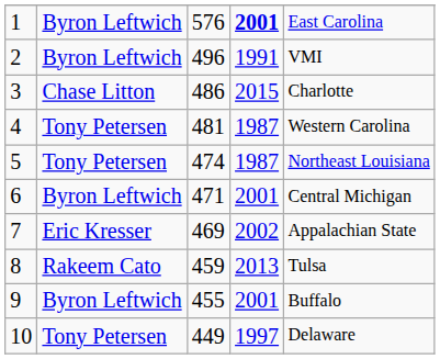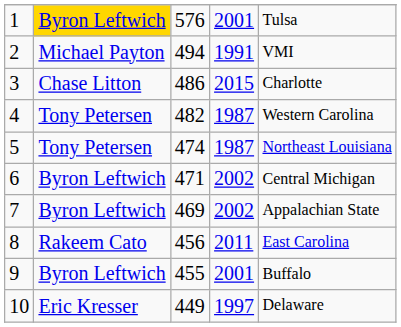1 | column 2: no background -> gold background
1 | column 4: bold -> normal
1 | column 5: East Carolina -> Tulsa
2 | column 2: Byron Leftwich -> Michael Payton
2 | column 3: 496 -> 494
4 | column 3: 481 -> 482
6 | column 4: 2001 -> 2002
7 | column 2: Eric Kresser -> Byron Leftwich
8 | column 3: 459 -> 456
8 | column 4: 2013 -> 2011
8 | column 5: Tulsa -> East Carolina
10 | column 2: Tony Petersen -> Eric Kresser
